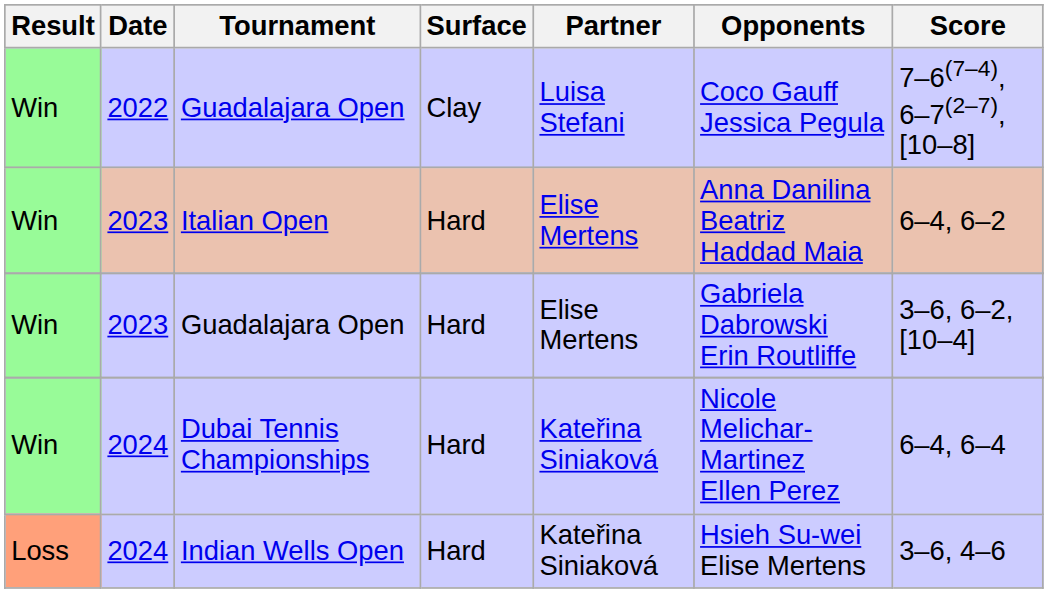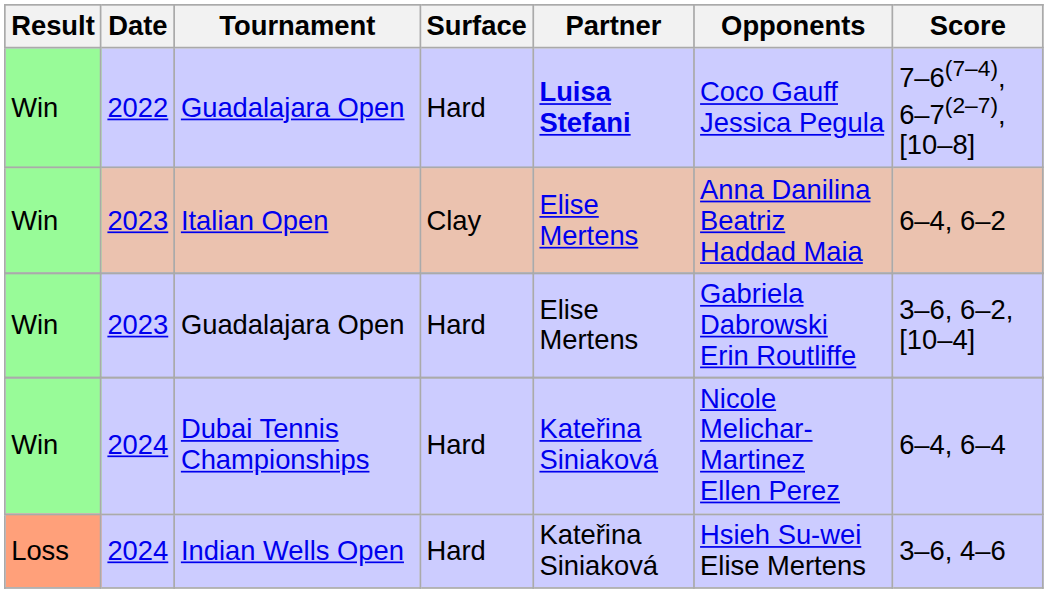2022 / Guadalajara Open | Surface: Clay -> Hard
2022 / Guadalajara Open | Partner: normal -> bold
Italian Open | Surface: Hard -> Clay
